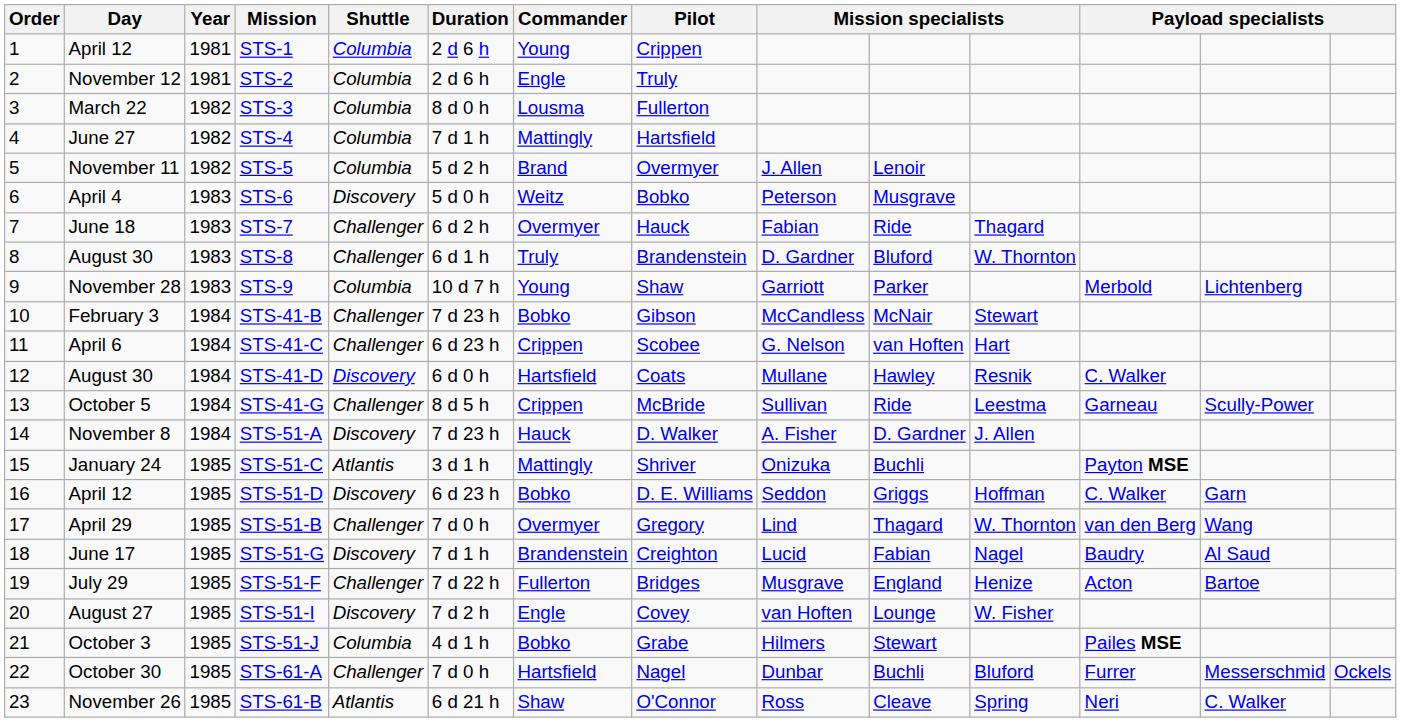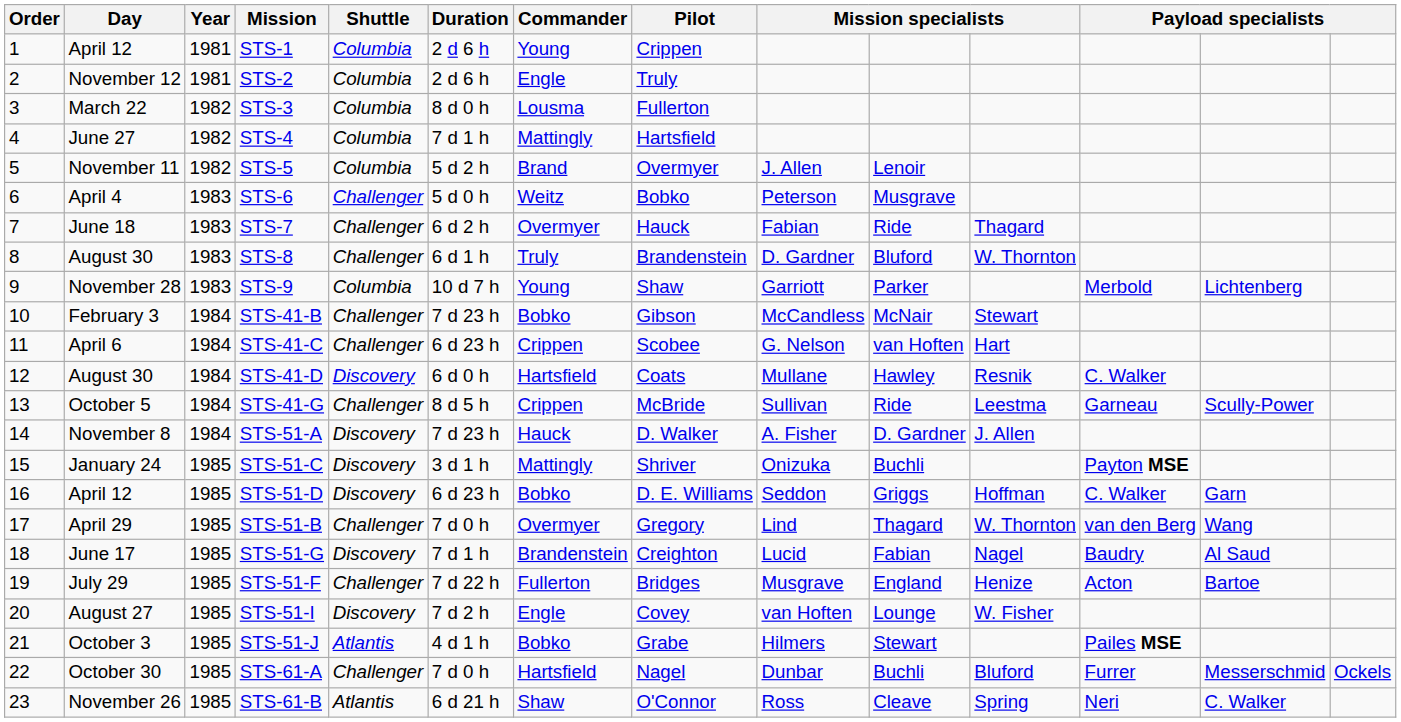STS-6 | Shuttle: Discovery -> Challenger
STS-51-C | Shuttle: Atlantis -> Discovery
STS-51-J | Shuttle: Columbia -> Atlantis
